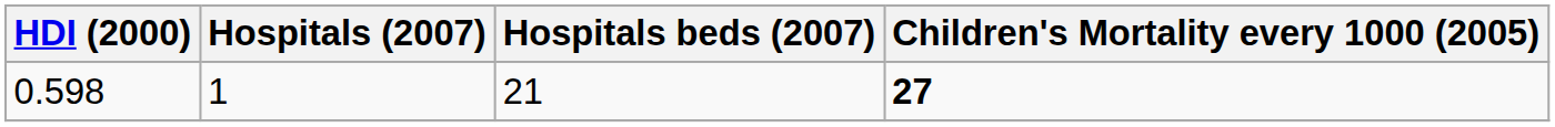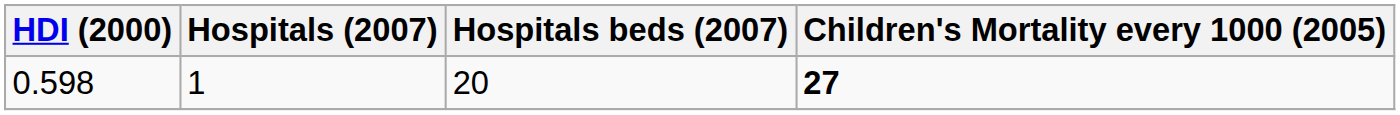0.598 | Hospitals beds (2007): 21 -> 20
